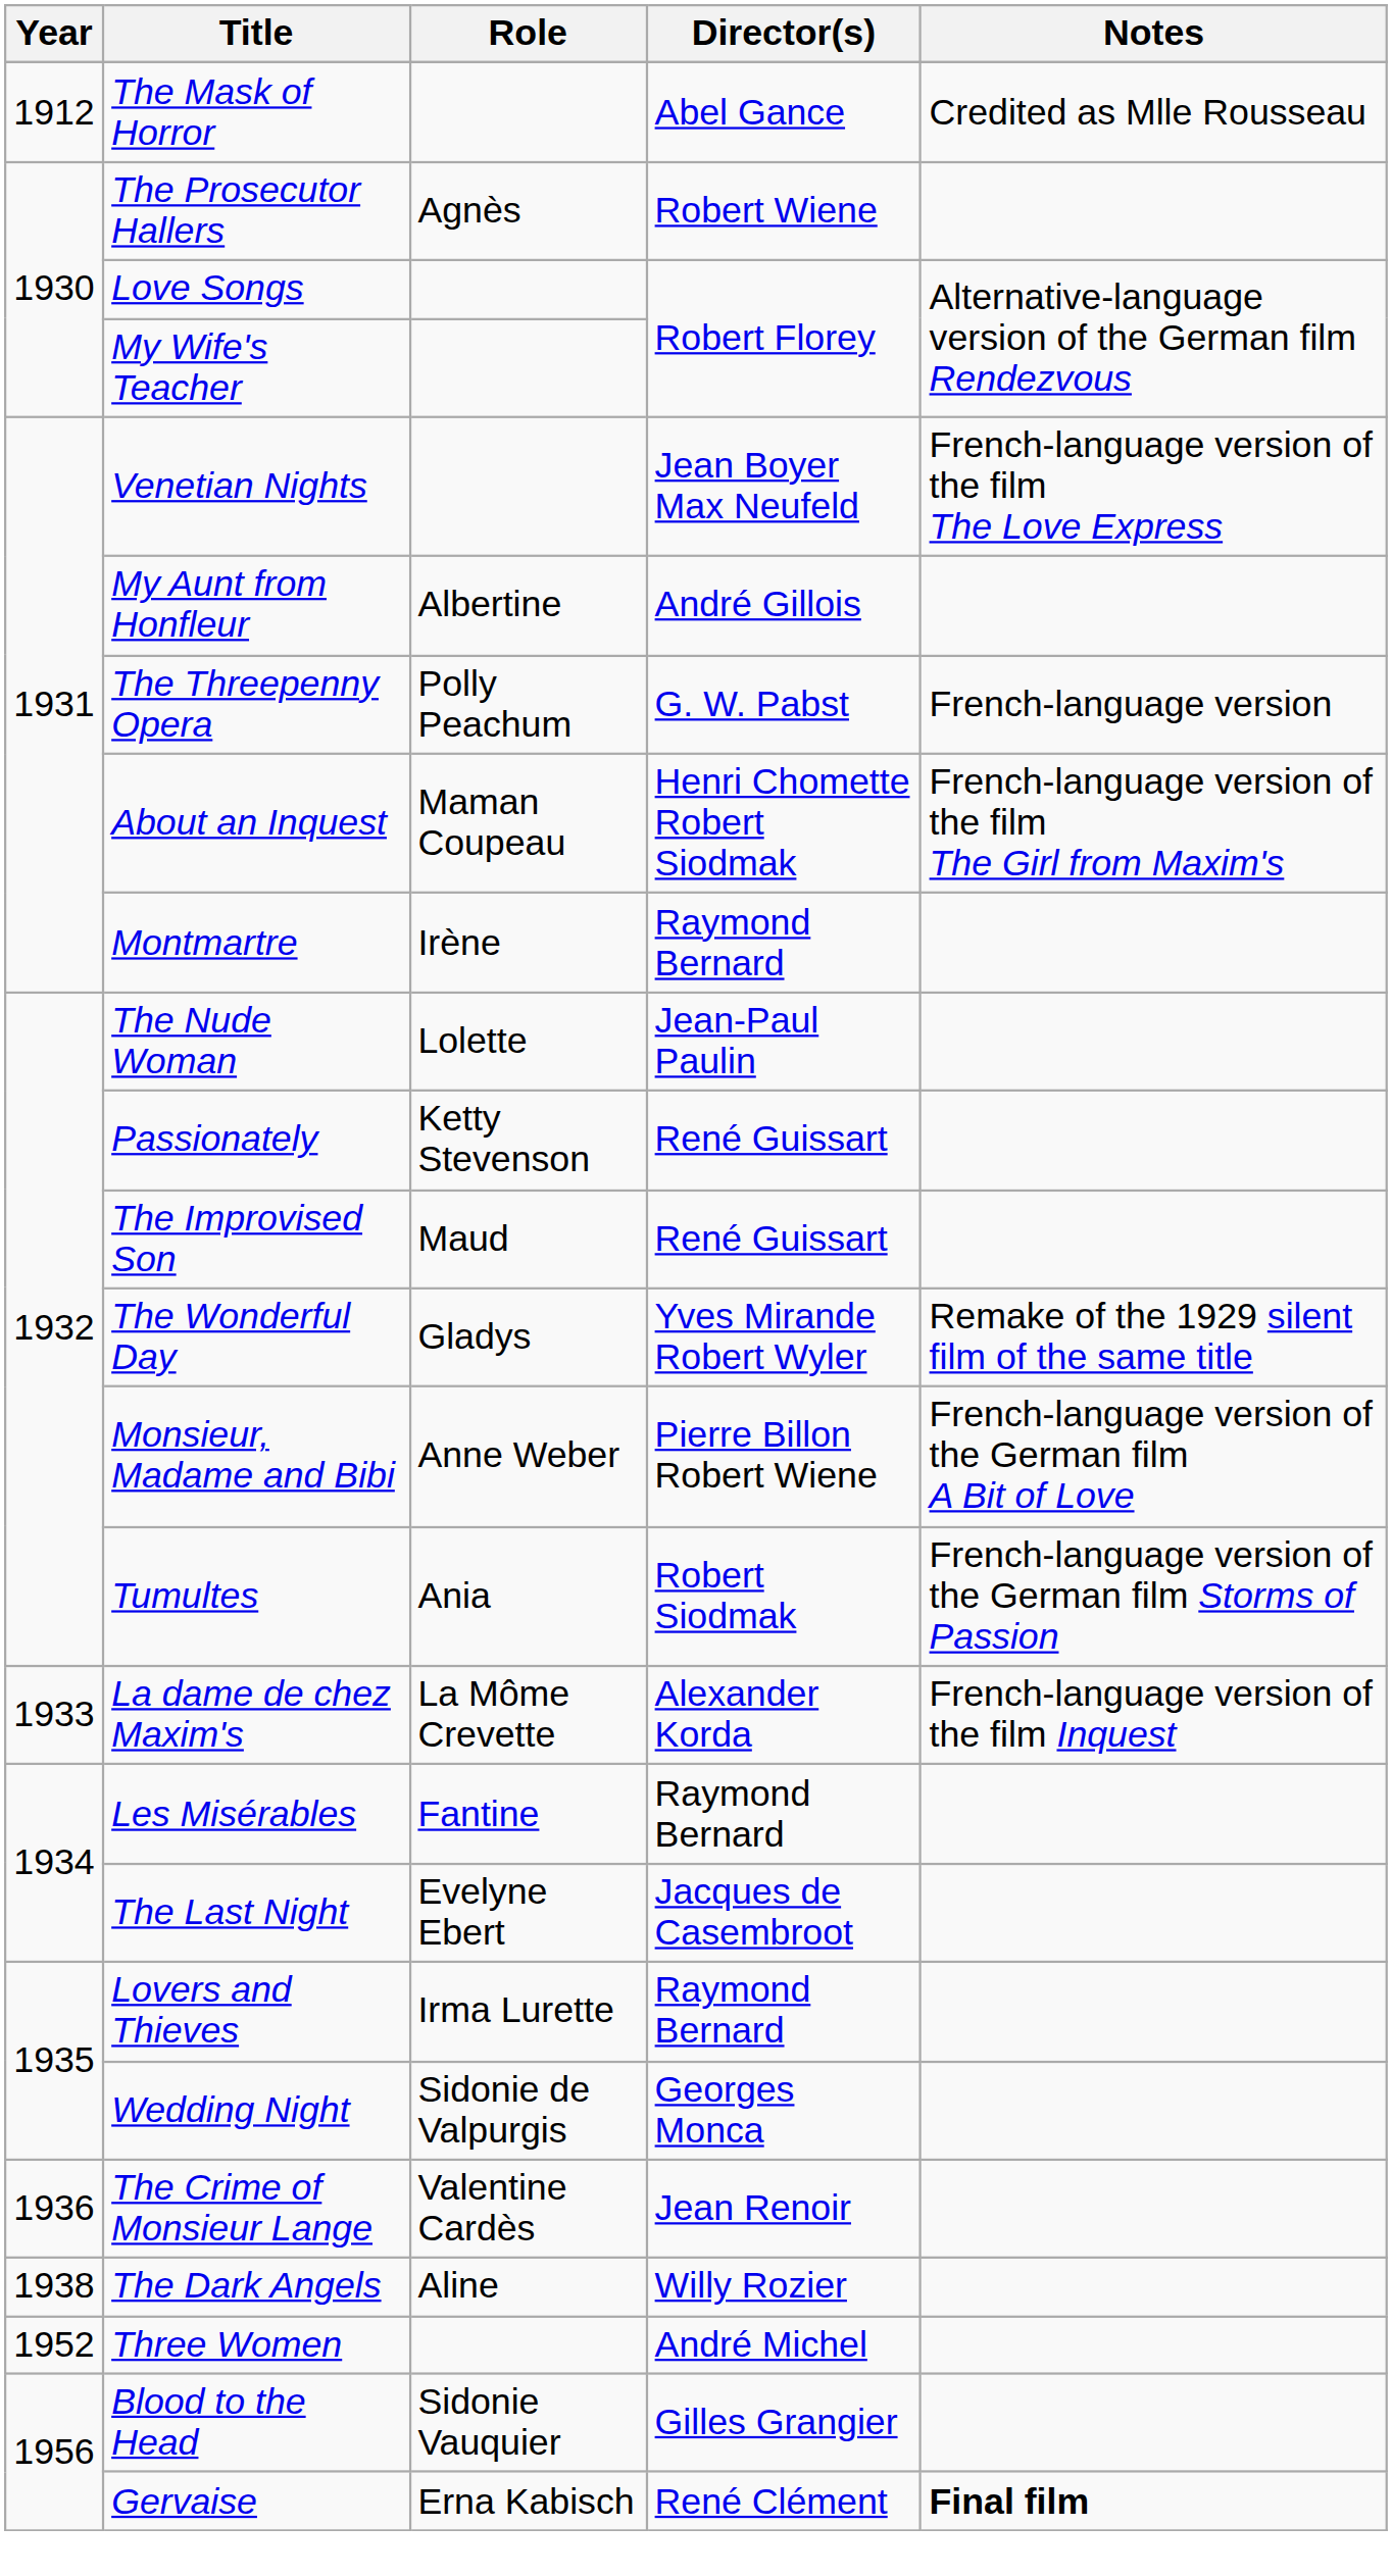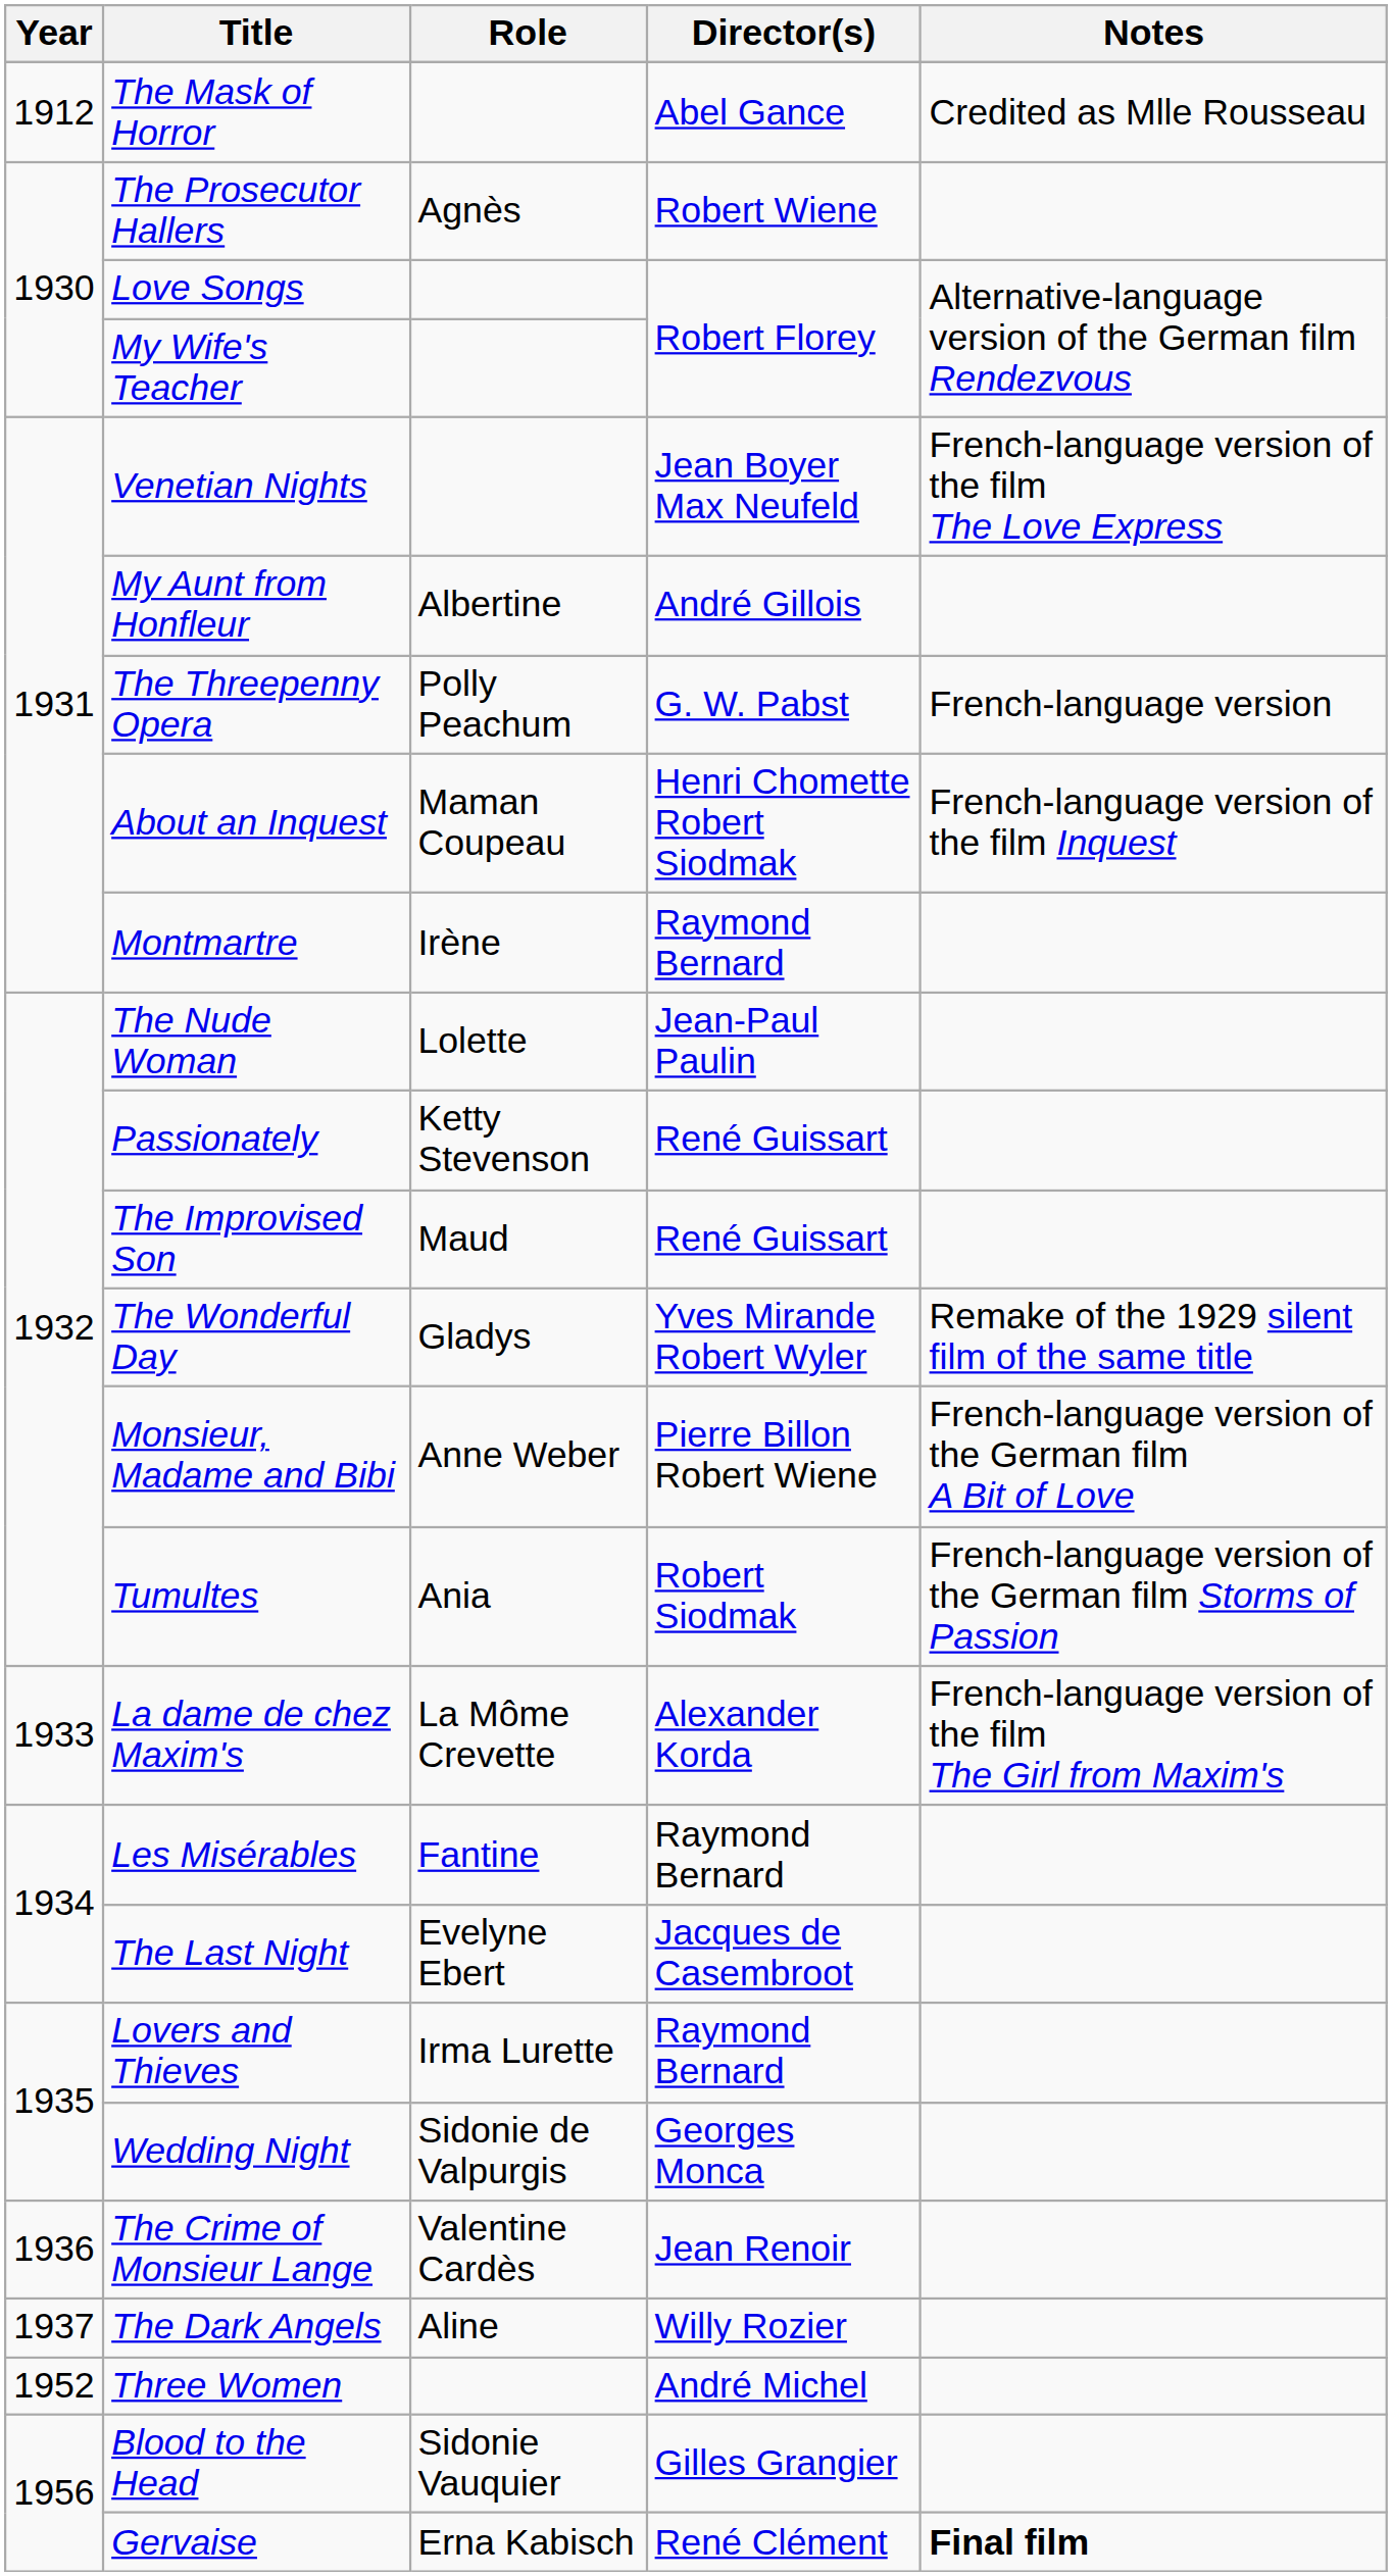About an Inquest | Notes: French-language version of the film The Girl from Maxim's -> French-language version of the film Inquest
La dame de chez Maxim's | Notes: French-language version of the film Inquest -> French-language version of the film The Girl from Maxim's
The Dark Angels | Year: 1938 -> 1937
